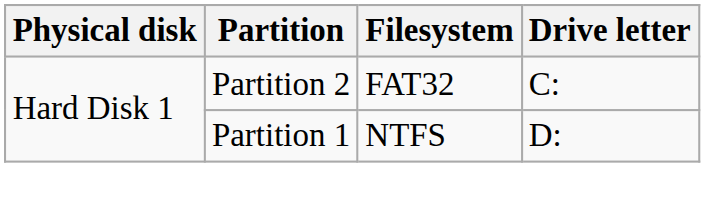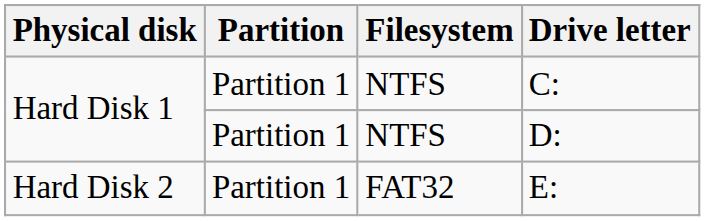C: | Partition: Partition 2 -> Partition 1
C: | Filesystem: FAT32 -> NTFS
+ row: Hard Disk 2 | Partition 1 | FAT32 | E:
